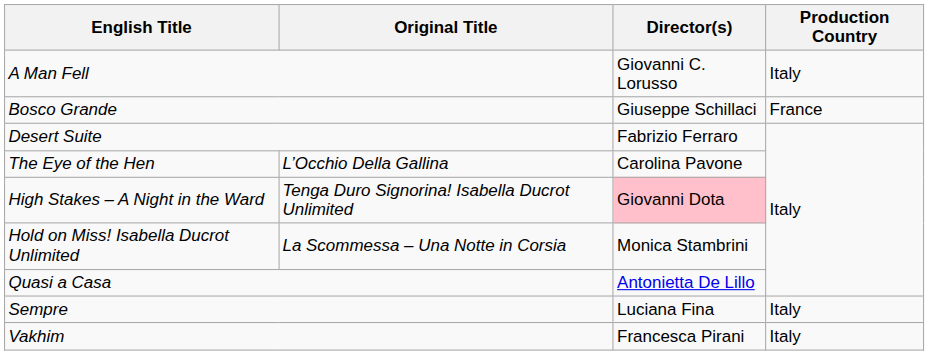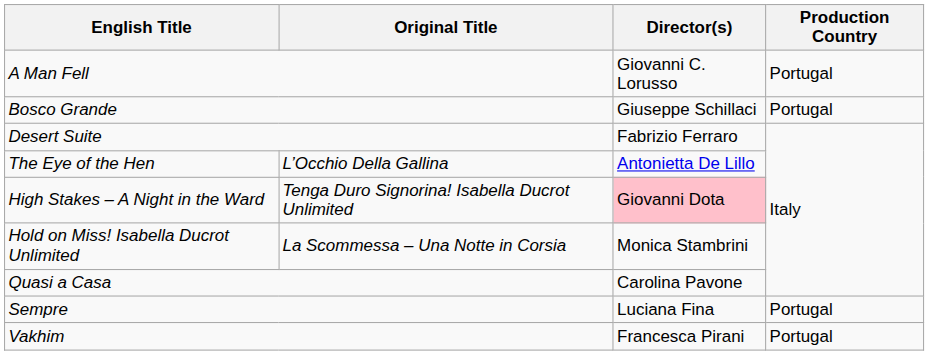A Man Fell | Production Country: Italy -> Portugal
Bosco Grande | Production Country: France -> Portugal
The Eye of the Hen | Director(s): Carolina Pavone -> Antonietta De Lillo
Quasi a Casa | Director(s): Antonietta De Lillo -> Carolina Pavone
Sempre | Production Country: Italy -> Portugal
Vakhim | Production Country: Italy -> Portugal
